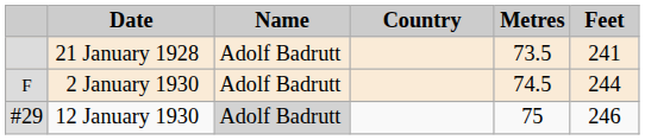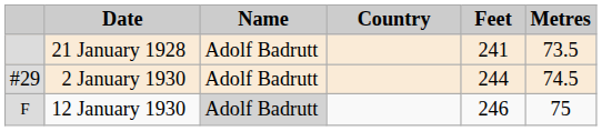columns swapped: Metres <-> Feet
2 January 1930 | column 1: F -> #29
12 January 1930 | column 1: #29 -> F
